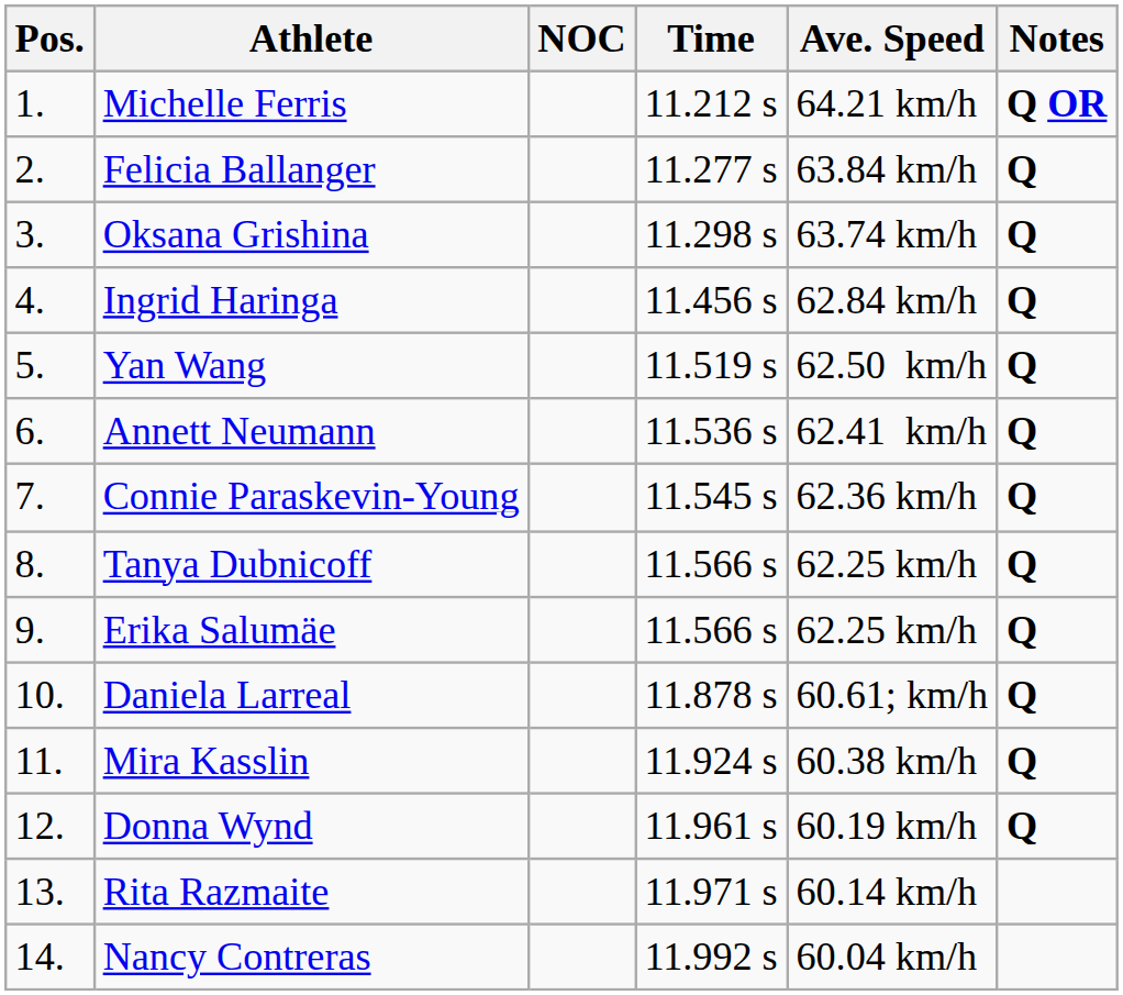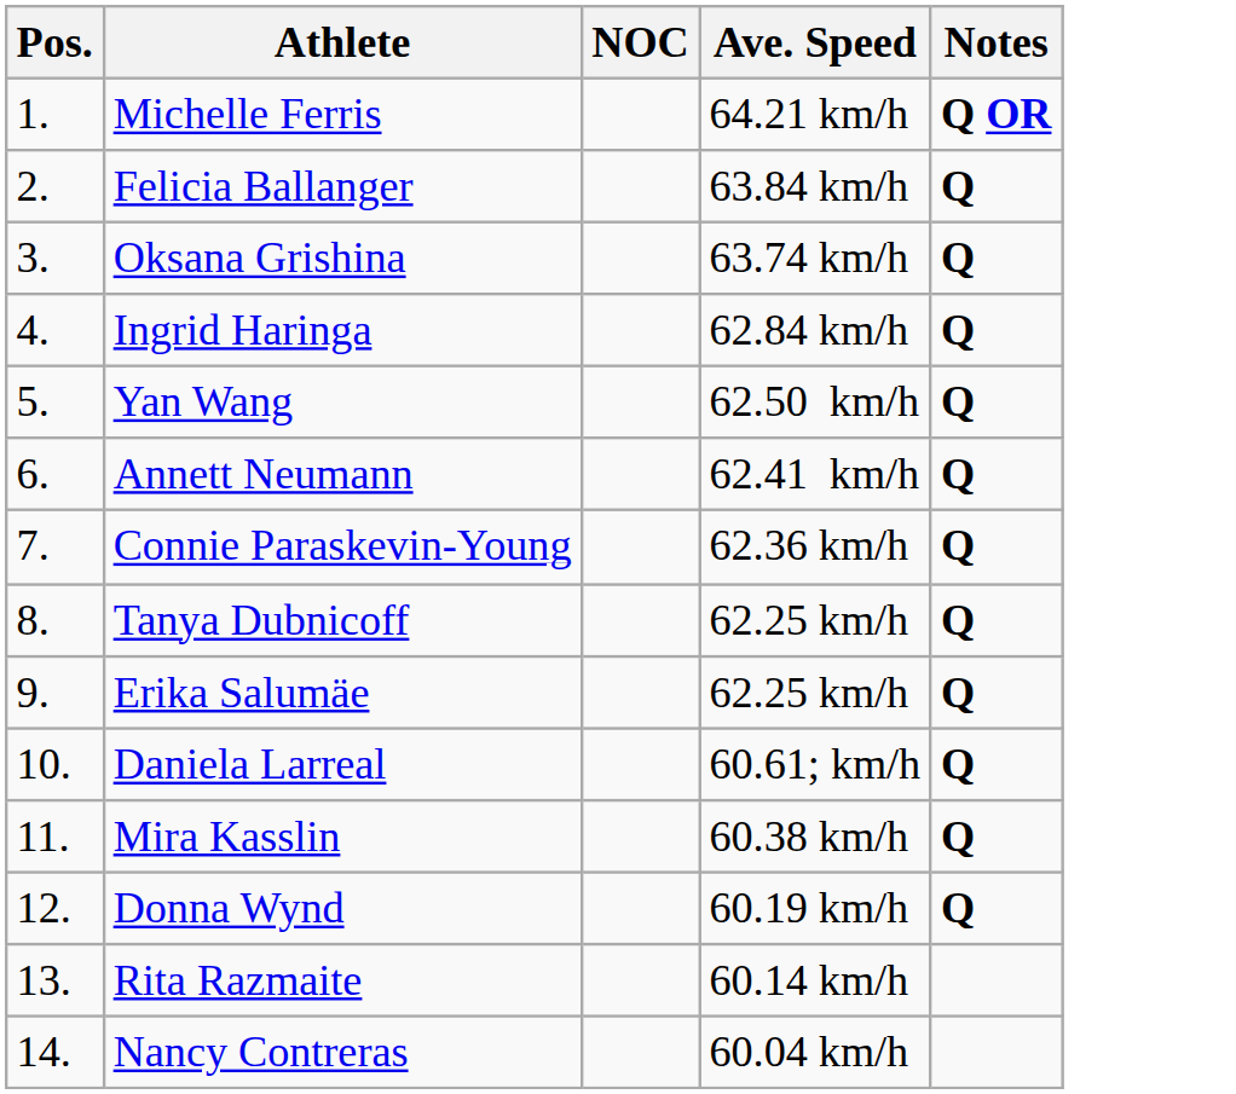- column: Time | 11.212 s | 11.277 s | 11.298 s | 11.456 s | 11.519 s | 11.536 s | 11.545 s | 11.566 s | 11.566 s | 11.878 s | 11.924 s | 11.961 s | 11.971 s | 11.992 s
